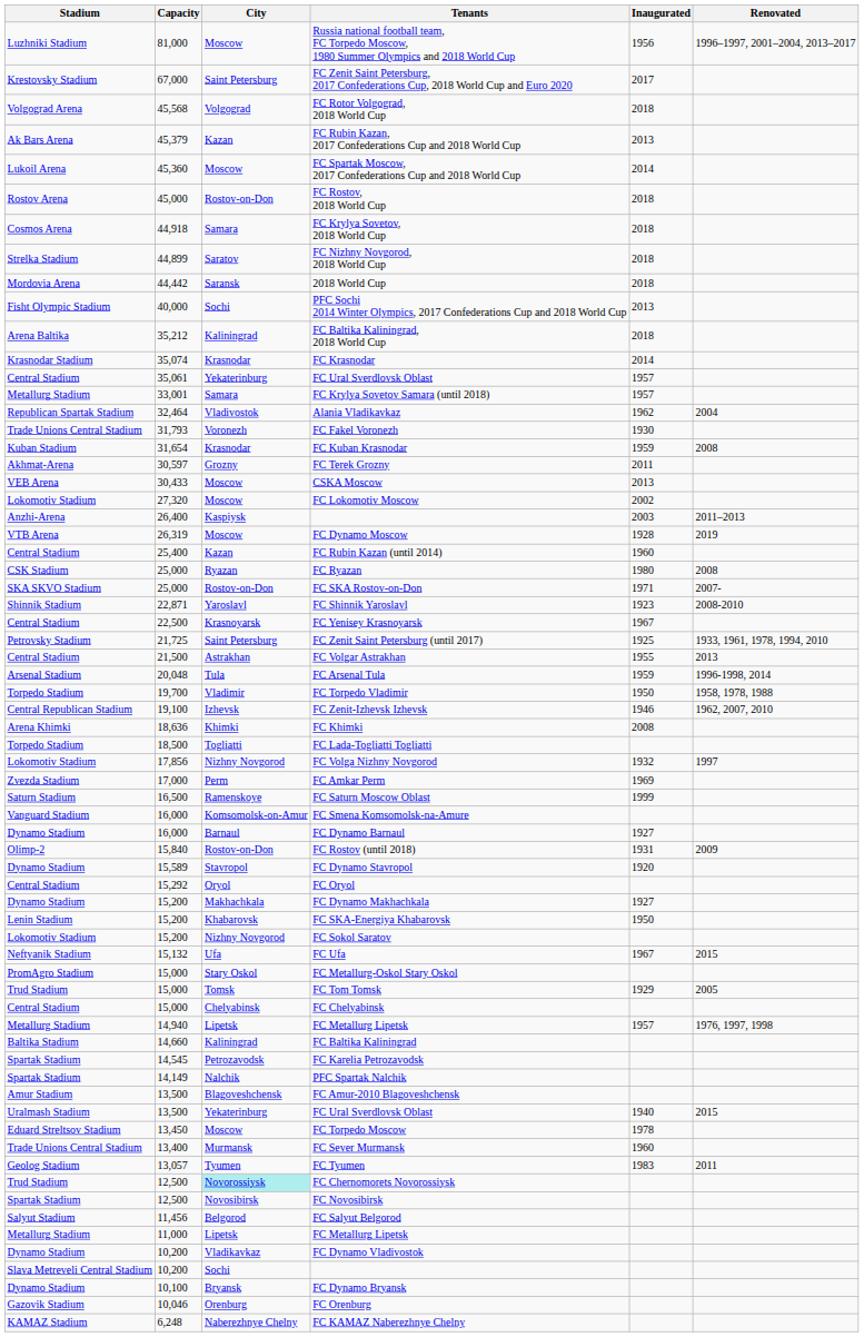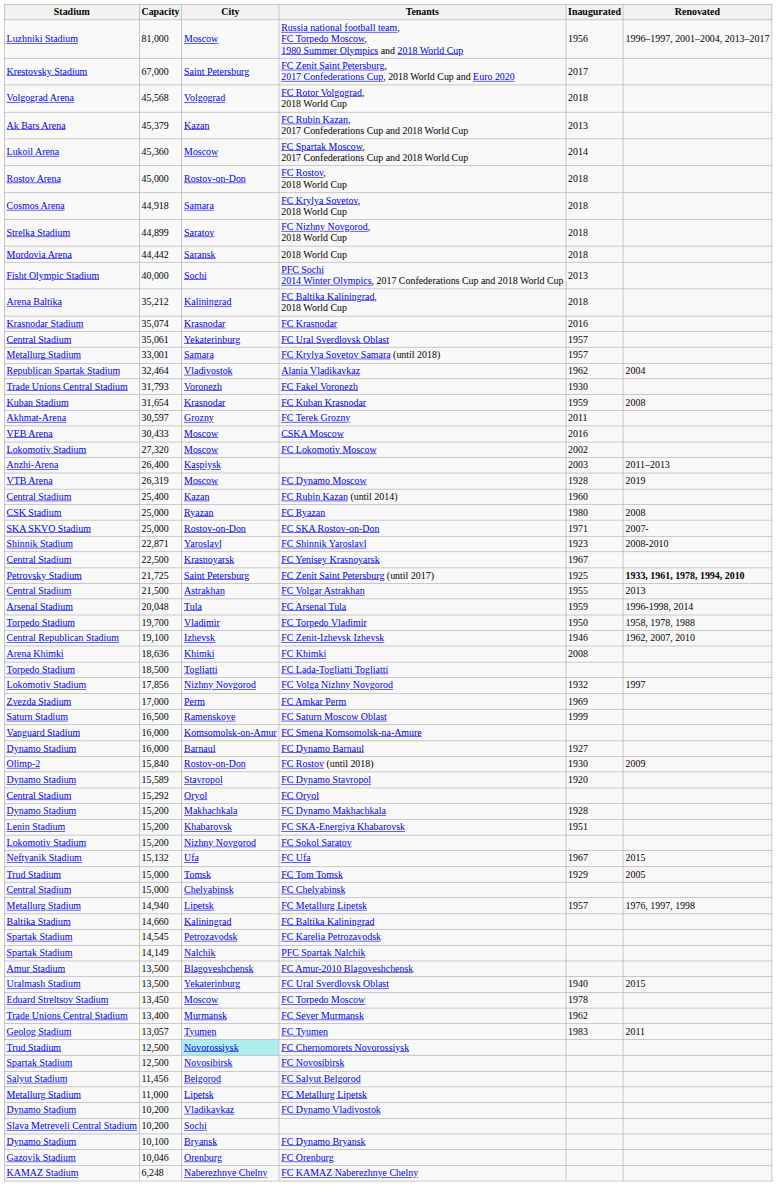FC Krasnodar | Inaugurated: 2014 -> 2016
CSKA Moscow | Inaugurated: 2013 -> 2016
FC Zenit Saint Petersburg (until 2017) | Renovated: normal -> bold
FC Rostov (until 2018) | Inaugurated: 1931 -> 1930
FC Dynamo Makhachkala | Inaugurated: 1927 -> 1928
FC SKA-Energiya Khabarovsk | Inaugurated: 1950 -> 1951
- row: PromAgro Stadium | 15,000 | Stary Oskol | FC Metallurg-Oskol Stary Oskol
FC Sever Murmansk | Inaugurated: 1960 -> 1962
